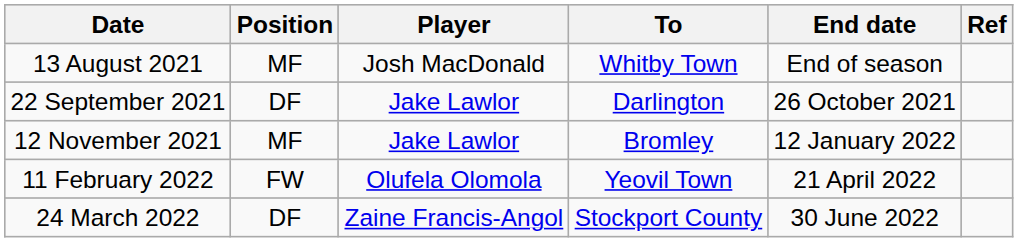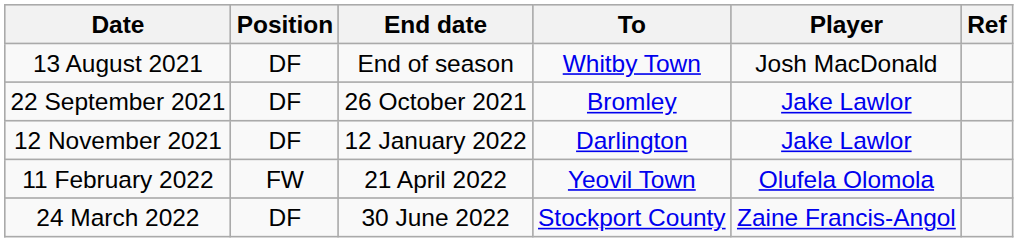columns swapped: Player <-> End date
13 August 2021 | Position: MF -> DF
22 September 2021 | To: Darlington -> Bromley
12 November 2021 | Position: MF -> DF
12 November 2021 | To: Bromley -> Darlington
